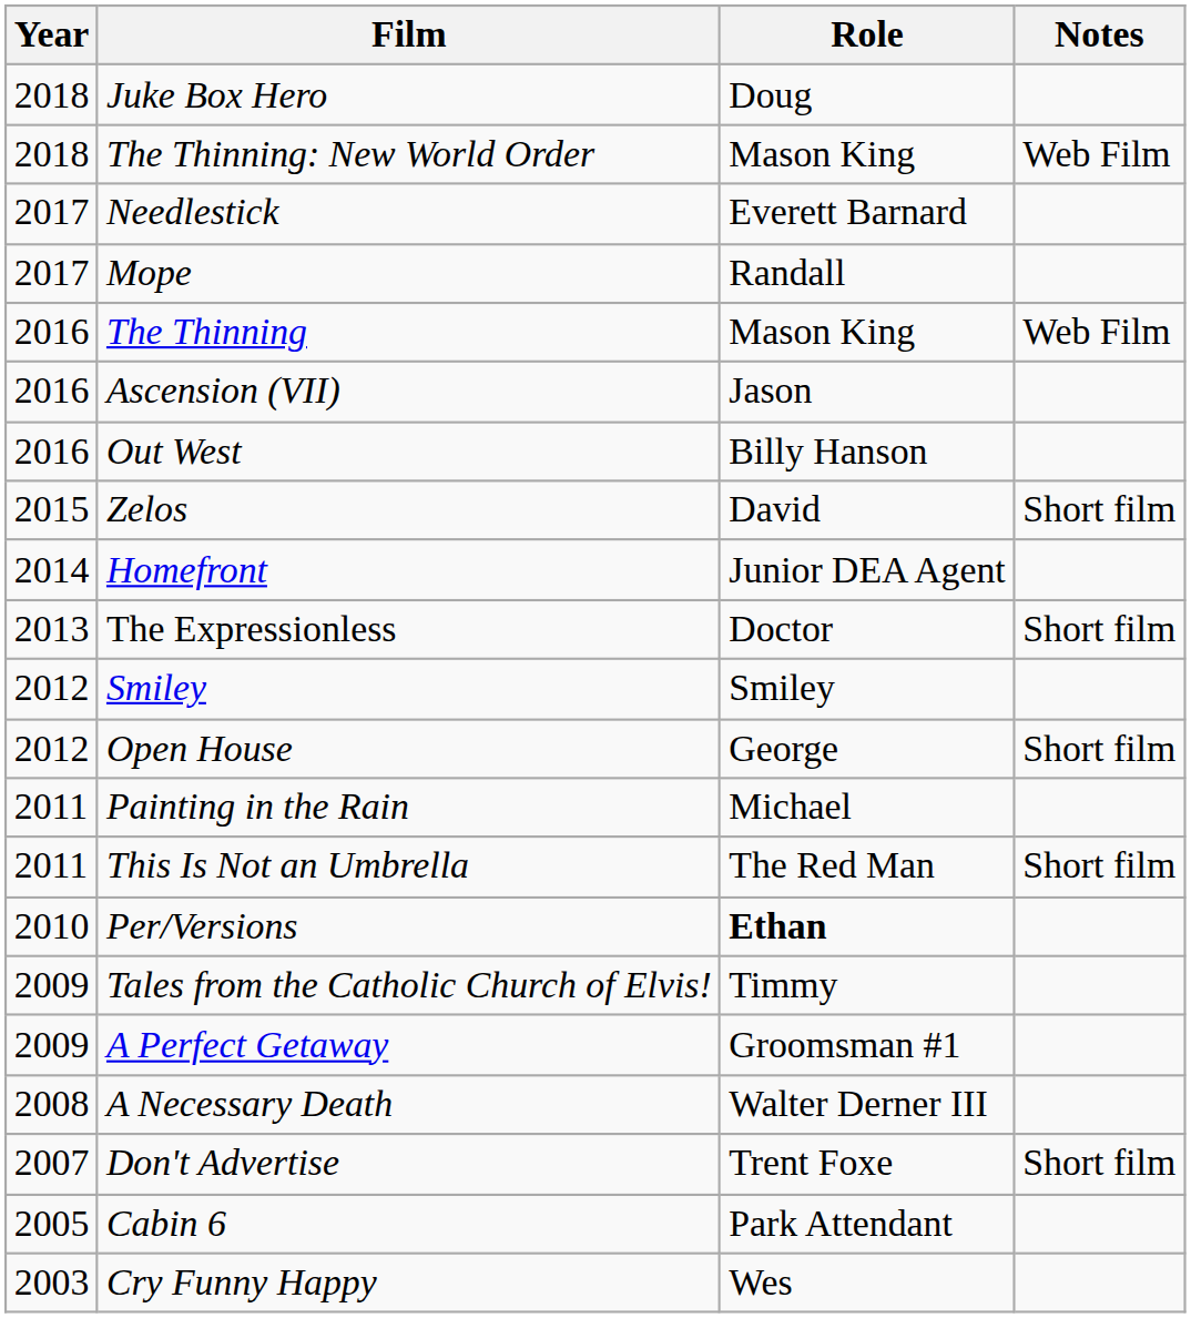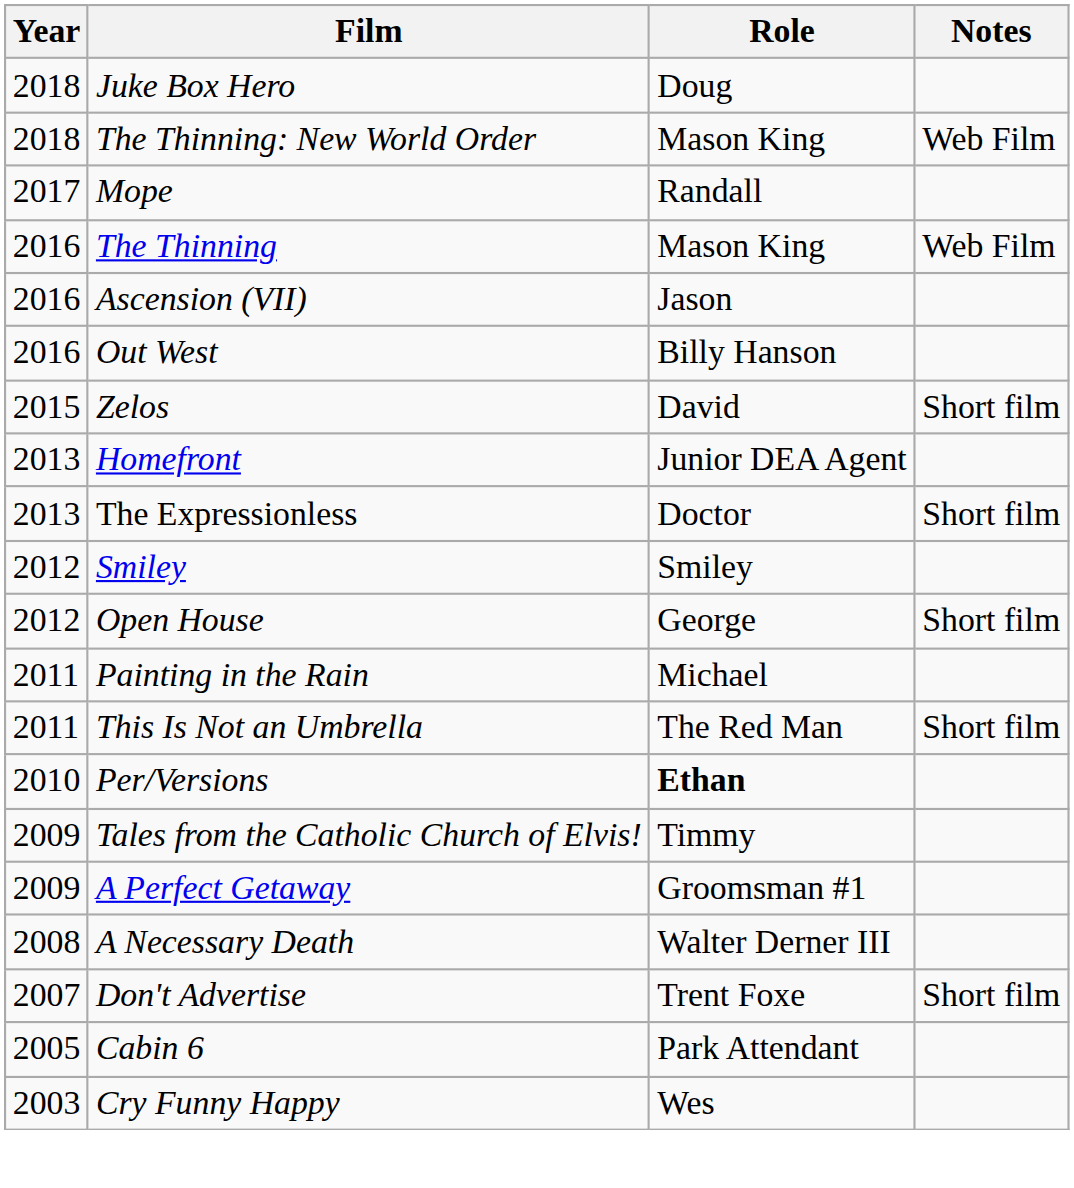- row: 2017 | Needlestick | Everett Barnard
Homefront | Year: 2014 -> 2013
